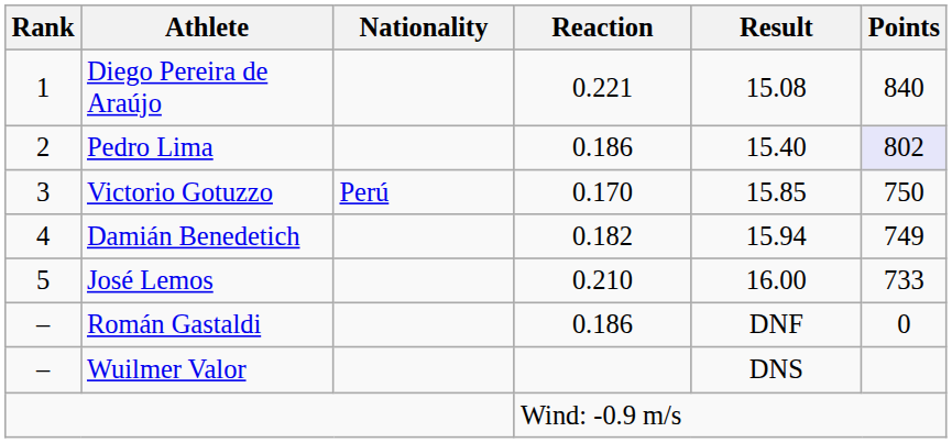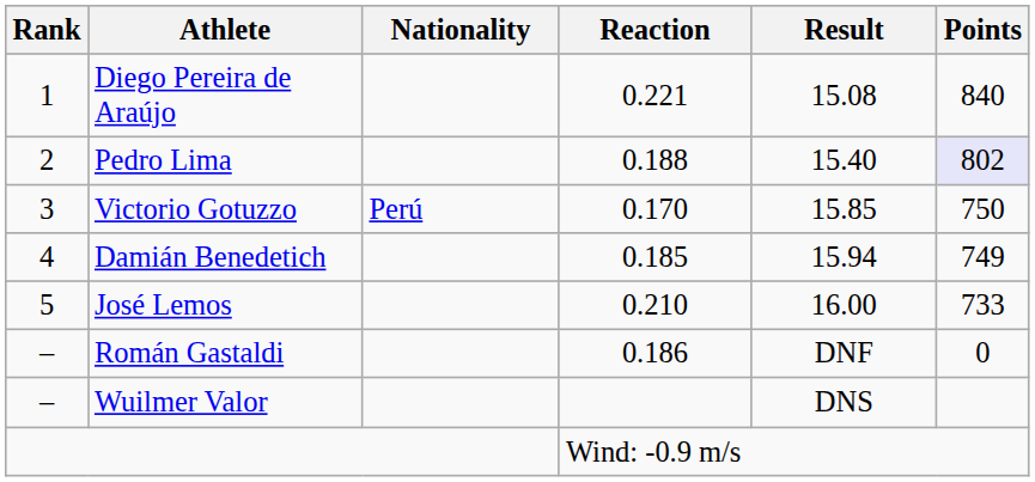Pedro Lima | Reaction: 0.186 -> 0.188
Damián Benedetich | Reaction: 0.182 -> 0.185
